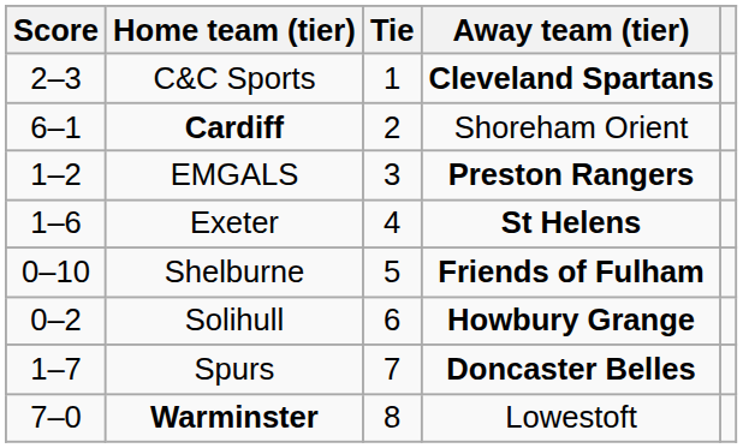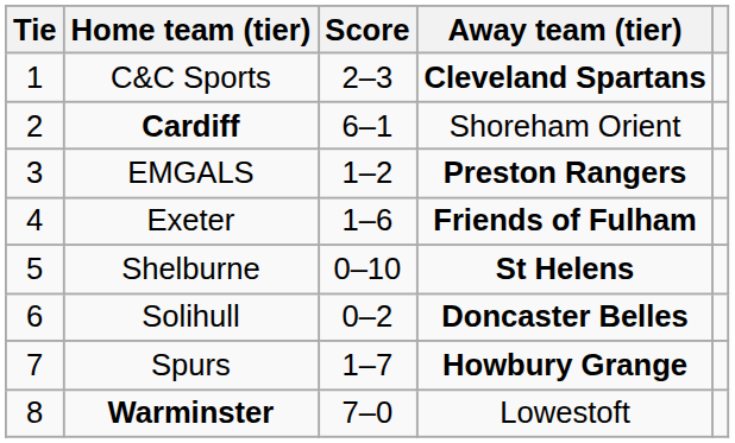columns swapped: Tie <-> Score
Exeter | Away team (tier): St Helens -> Friends of Fulham
Shelburne | Away team (tier): Friends of Fulham -> St Helens
Solihull | Away team (tier): Howbury Grange -> Doncaster Belles
Spurs | Away team (tier): Doncaster Belles -> Howbury Grange
